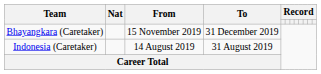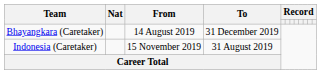Bhayangkara (Caretaker) | From: 15 November 2019 -> 14 August 2019
Indonesia (Caretaker) | From: 14 August 2019 -> 15 November 2019
